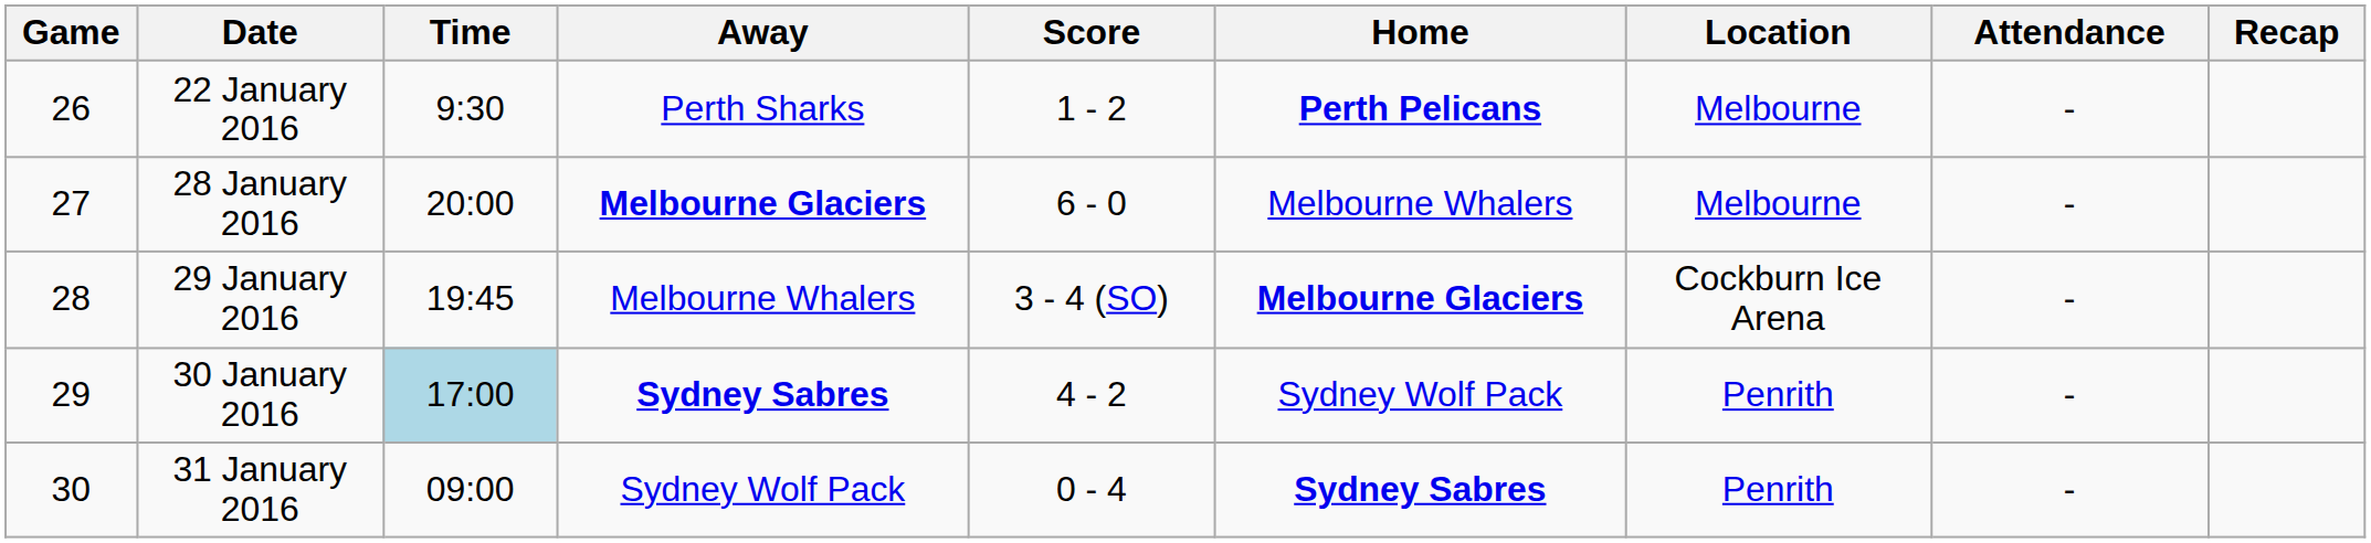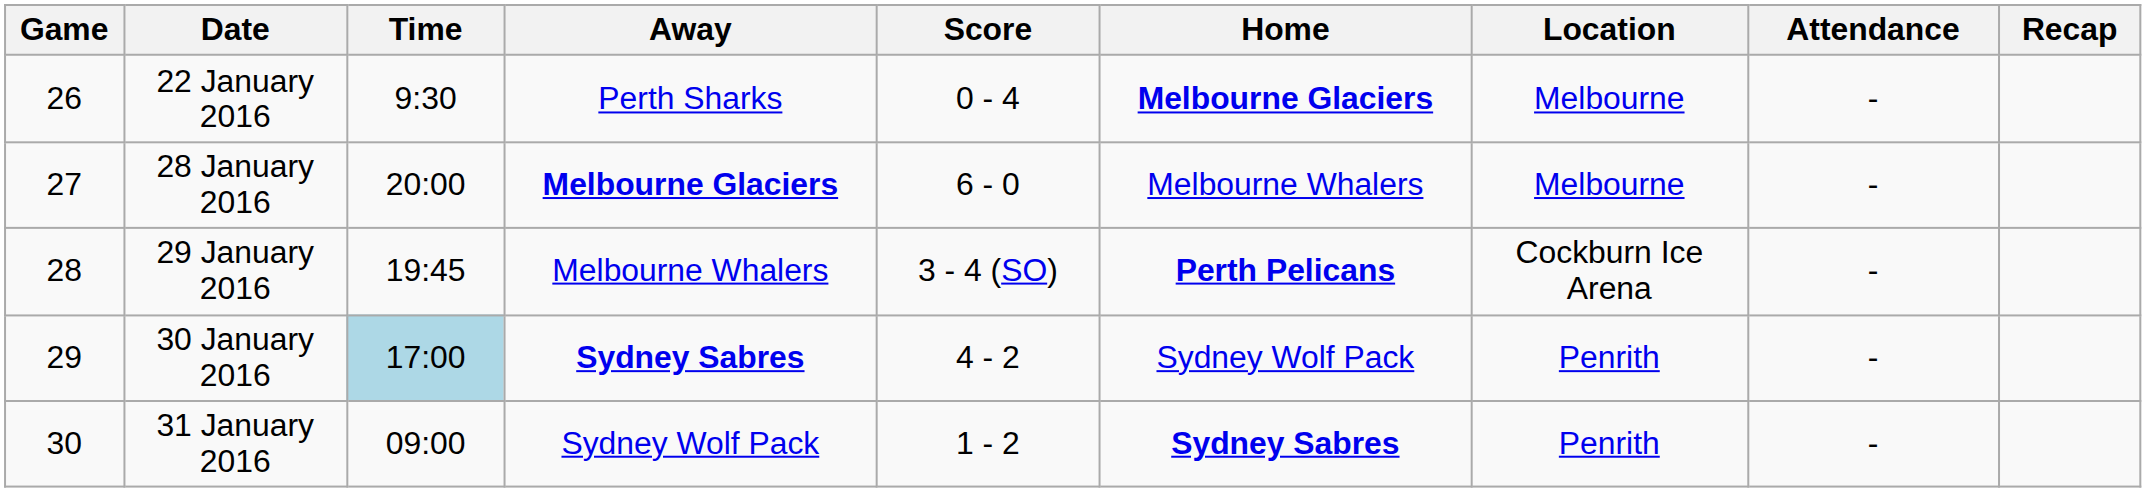22 January 2016 | Score: 1 - 2 -> 0 - 4
22 January 2016 | Home: Perth Pelicans -> Melbourne Glaciers
29 January 2016 | Home: Melbourne Glaciers -> Perth Pelicans
31 January 2016 | Score: 0 - 4 -> 1 - 2
